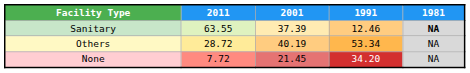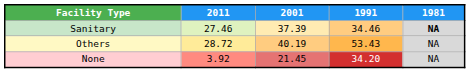Sanitary | 2011: 63.55 -> 27.46
Sanitary | 1991: 12.46 -> 34.46
Others | 1991: 53.34 -> 53.43
None | 2011: 7.72 -> 3.92
